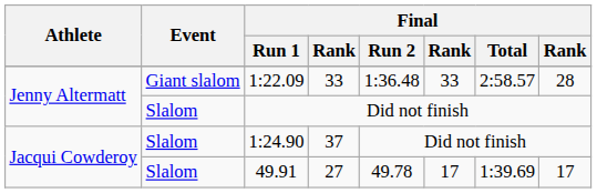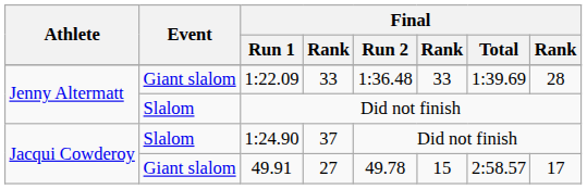1:22.09 | Final / Total: 2:58.57 -> 1:39.69
49.91 | Event: Slalom -> Giant slalom
49.91 | column 6: 17 -> 15
49.91 | Final / Total: 1:39.69 -> 2:58.57
